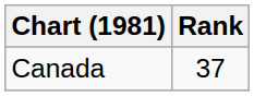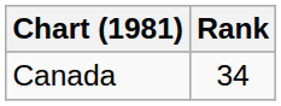Canada | Rank: 37 -> 34
